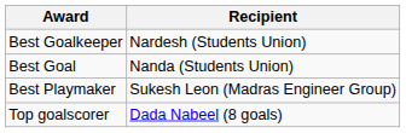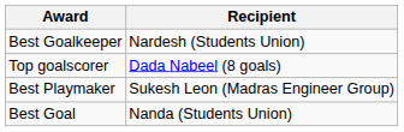rows swapped: Best Goal <-> Top goalscorer
